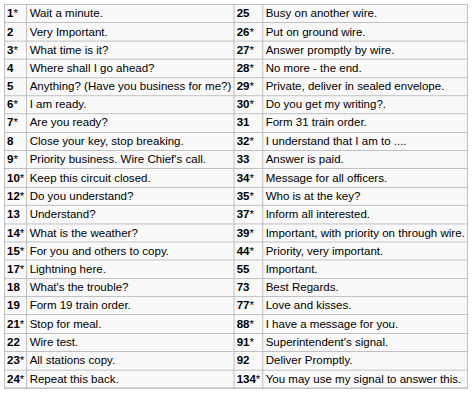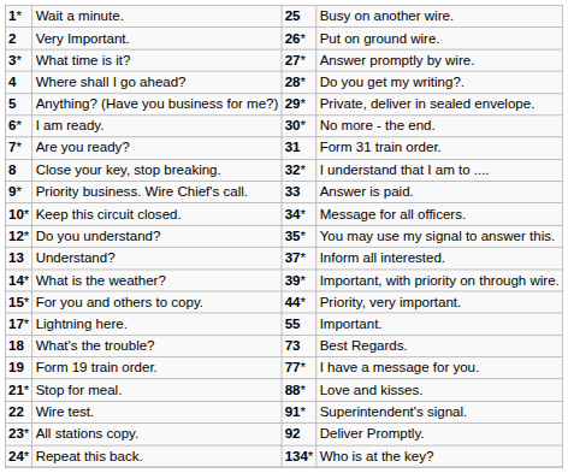Where shall I go ahead? | column 4: No more - the end. -> Do you get my writing?.
I am ready. | column 4: Do you get my writing?. -> No more - the end.
Do you understand? | column 4: Who is at the key? -> You may use my signal to answer this.
Form 19 train order. | column 4: Love and kisses. -> I have a message for you.
Stop for meal. | column 4: I have a message for you. -> Love and kisses.
Repeat this back. | column 4: You may use my signal to answer this. -> Who is at the key?
